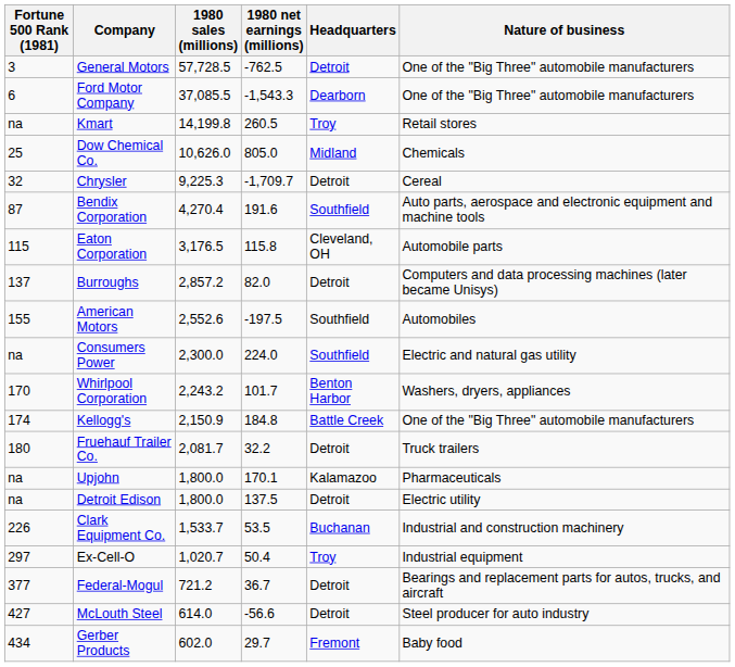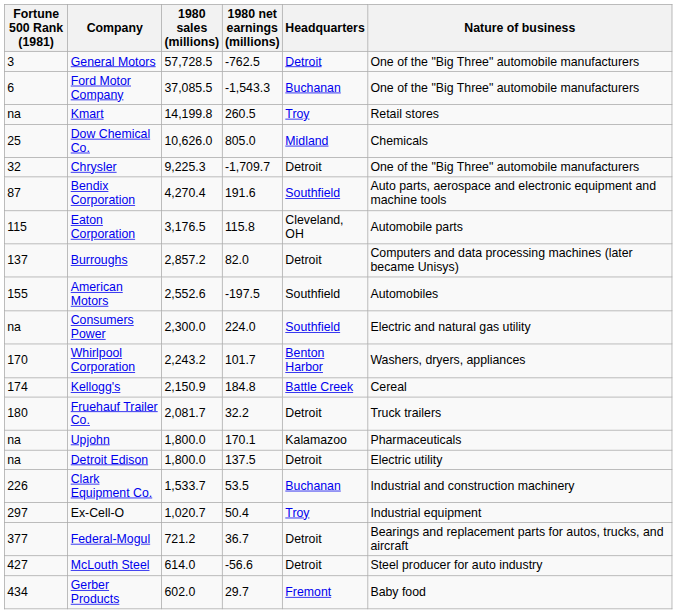Ford Motor Company | Headquarters: Dearborn -> Buchanan
Chrysler | Nature of business: Cereal -> One of the "Big Three" automobile manufacturers
Kellogg's | Nature of business: One of the "Big Three" automobile manufacturers -> Cereal
